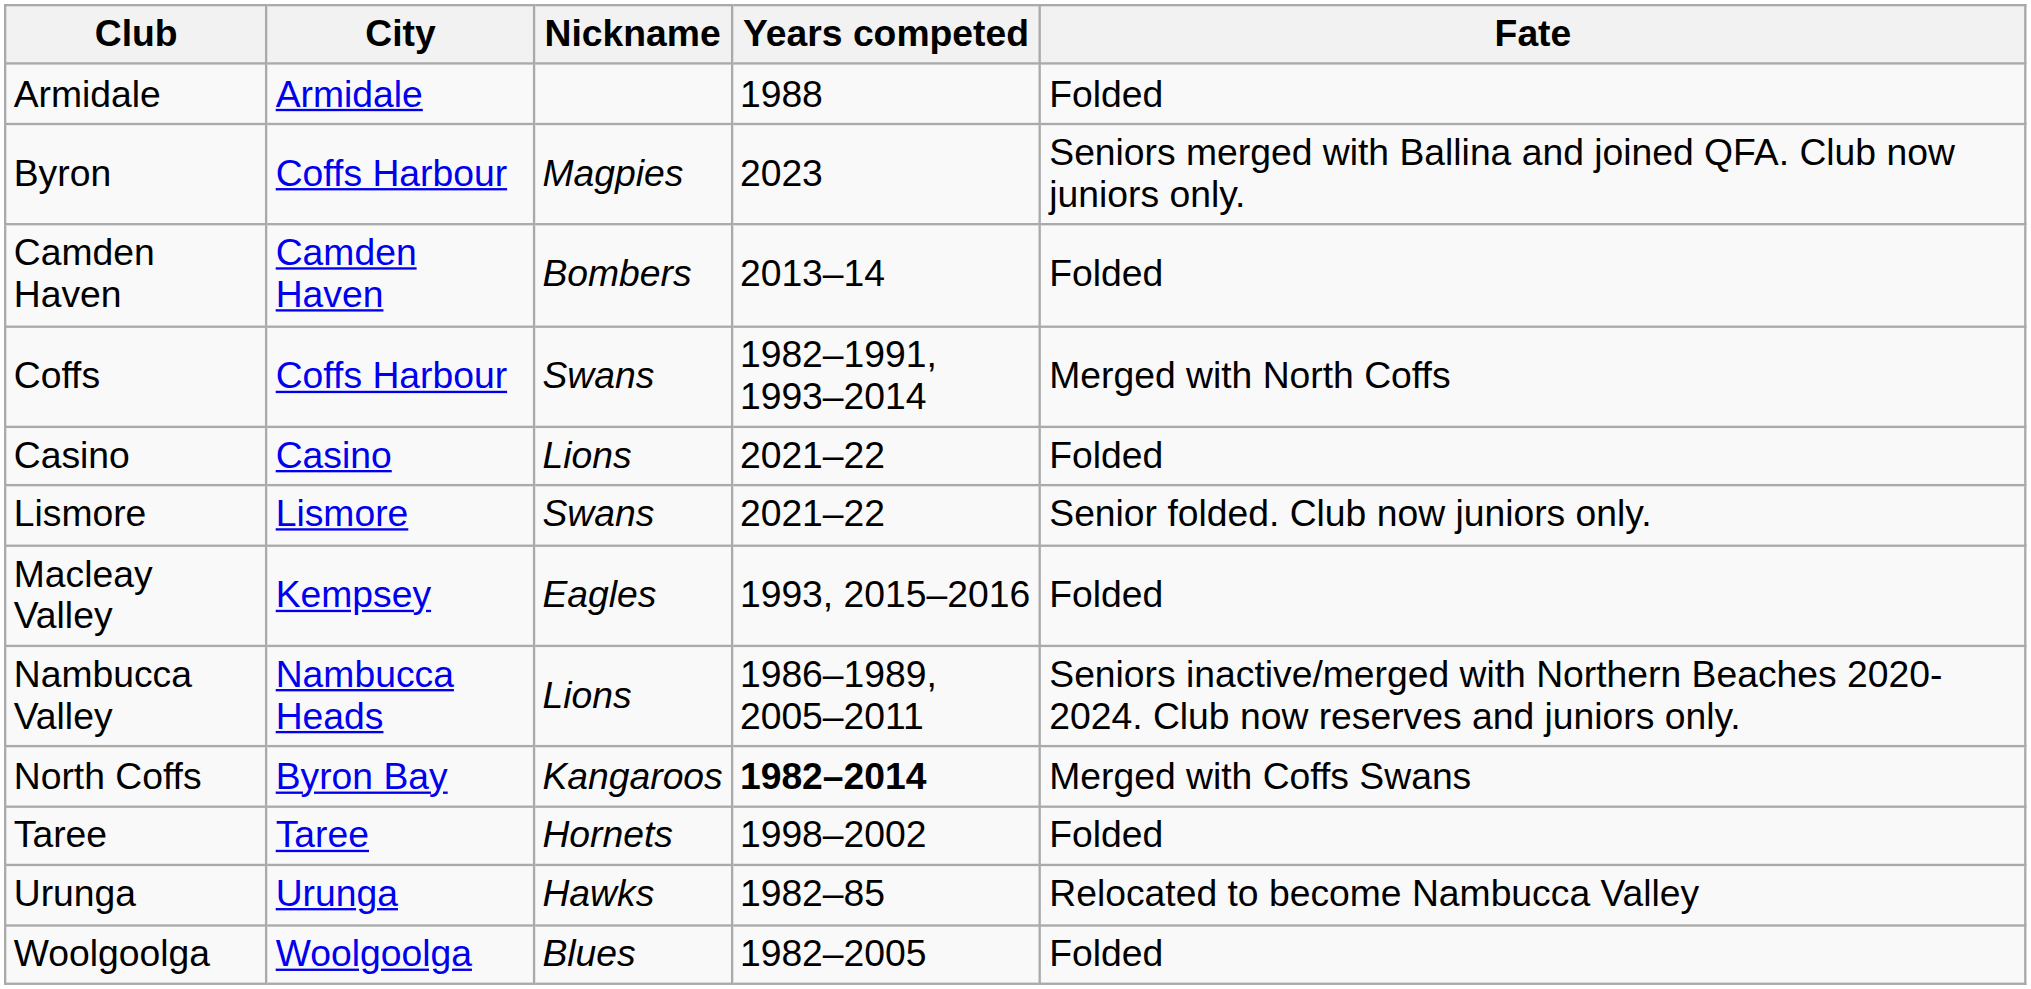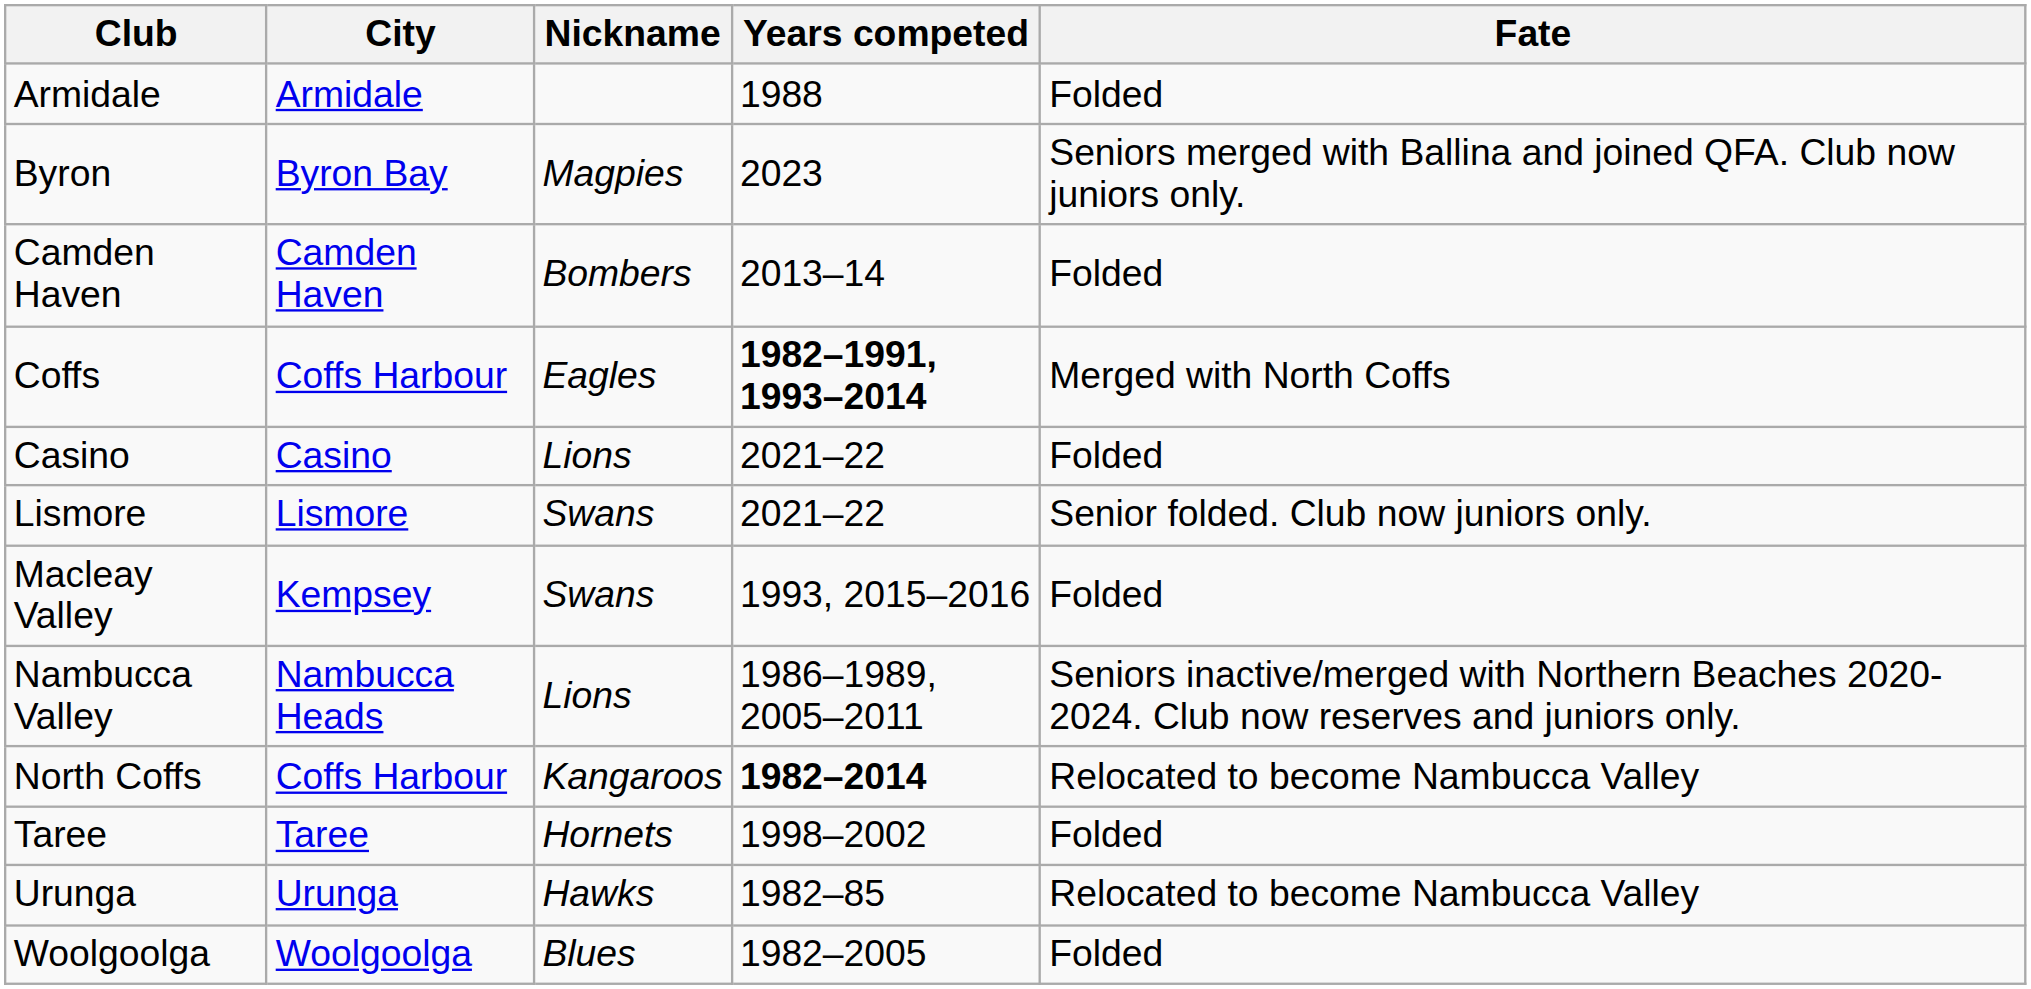Byron | City: Coffs Harbour -> Byron Bay
Coffs | Nickname: Swans -> Eagles
Coffs | Years competed: normal -> bold
Macleay Valley | Nickname: Eagles -> Swans
North Coffs | City: Byron Bay -> Coffs Harbour
North Coffs | Fate: Merged with Coffs Swans -> Relocated to become Nambucca Valley
